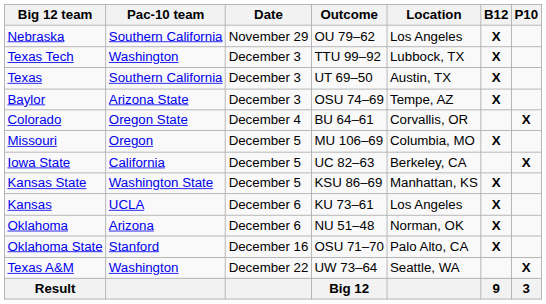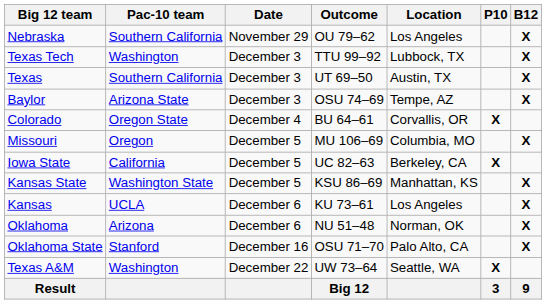columns swapped: B12 <-> P10
